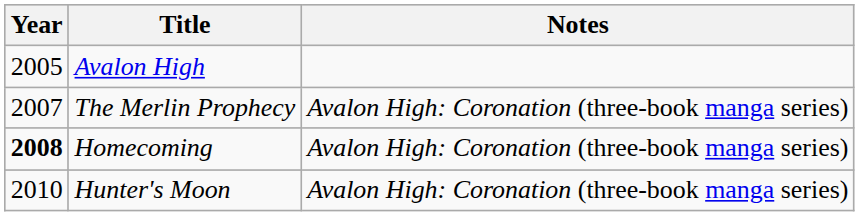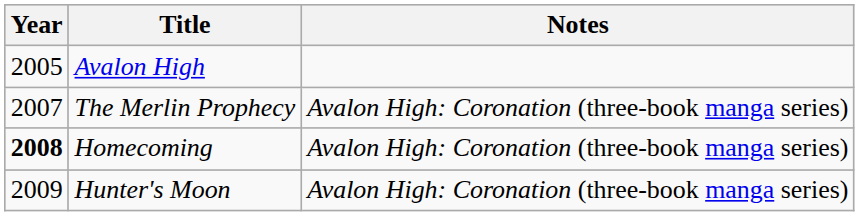Hunter's Moon | Year: 2010 -> 2009
